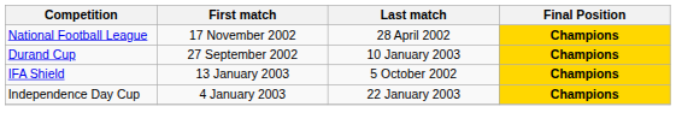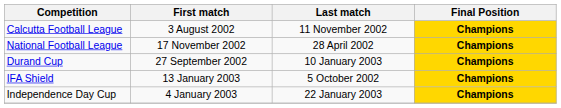+ row: Calcutta Football League | 3 August 2002 | 11 November 2002 | Champions
